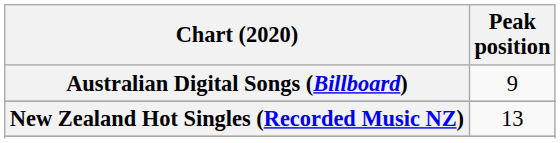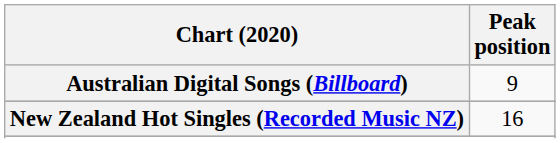New Zealand Hot Singles (Recorded Music NZ) | Peak position: 13 -> 16
